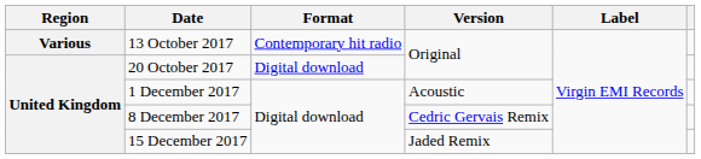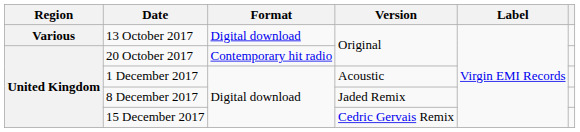13 October 2017 | Format: Contemporary hit radio -> Digital download
20 October 2017 | Format: Digital download -> Contemporary hit radio
8 December 2017 | Version: Cedric Gervais Remix -> Jaded Remix
15 December 2017 | Version: Jaded Remix -> Cedric Gervais Remix
